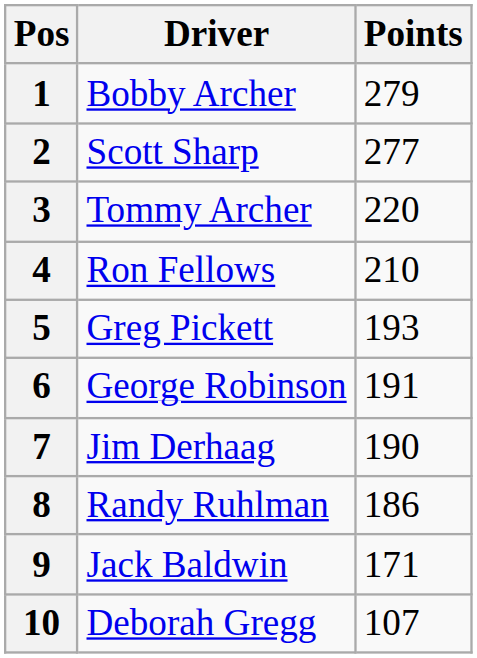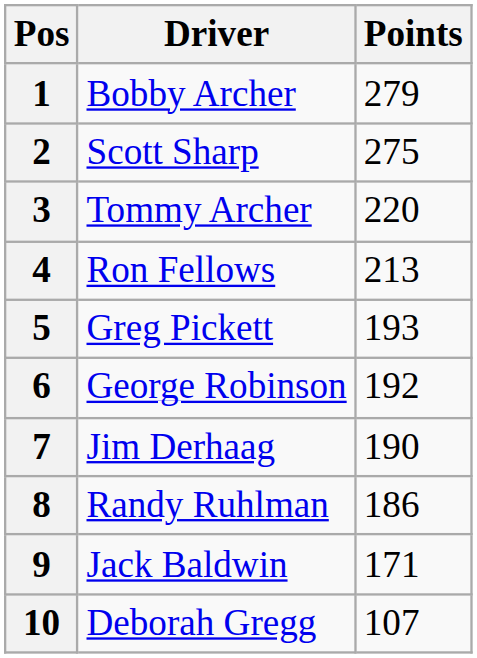2 | Points: 277 -> 275
4 | Points: 210 -> 213
6 | Points: 191 -> 192
